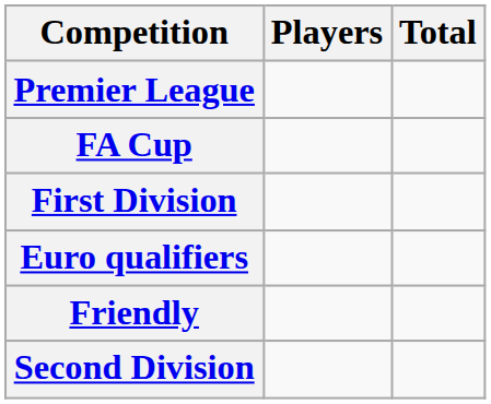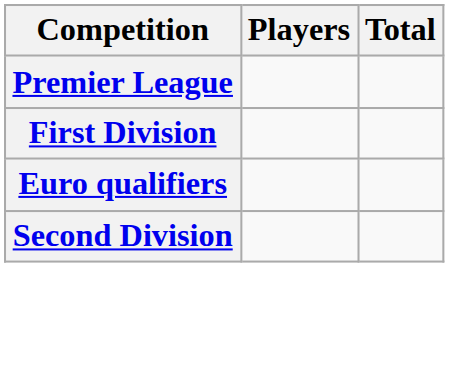- row: FA Cup
- row: Friendly
